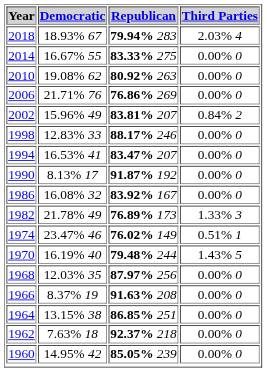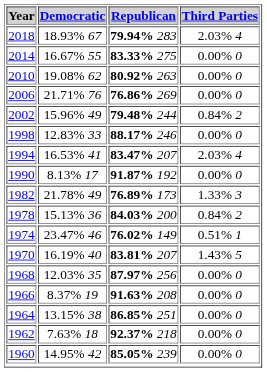2002 | Republican: 83.81% 207 -> 79.48% 244
1994 | Third Parties: 0.00% 0 -> 2.03% 4
- row: 1986 | 16.08% 32 | 83.92% 167 | 0.00% 0
+ row: 1978 | 15.13% 36 | 84.03% 200 | 0.84% 2
1970 | Republican: 79.48% 244 -> 83.81% 207
